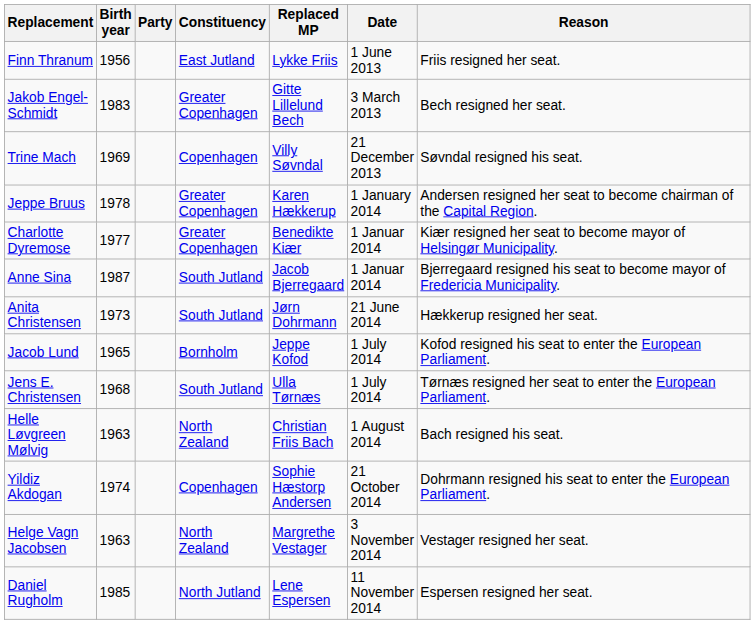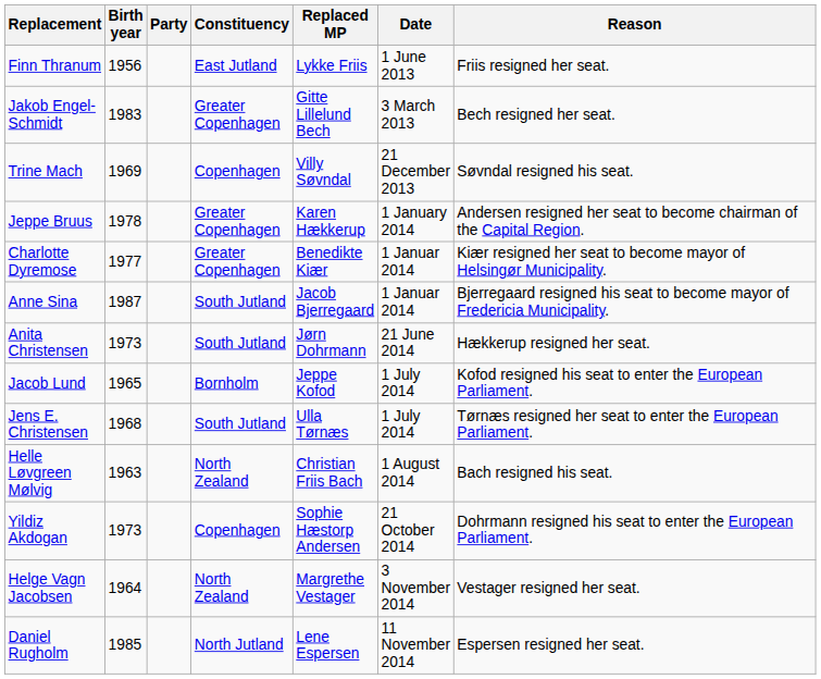Yildiz Akdogan | Birth year: 1974 -> 1973
Helge Vagn Jacobsen | Birth year: 1963 -> 1964
